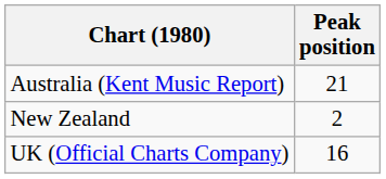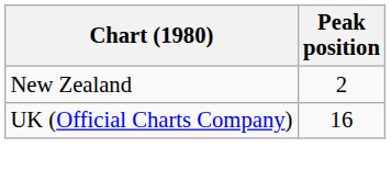- row: Australia (Kent Music Report) | 21
